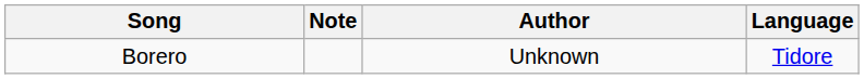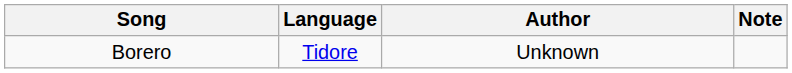columns swapped: Language <-> Note
